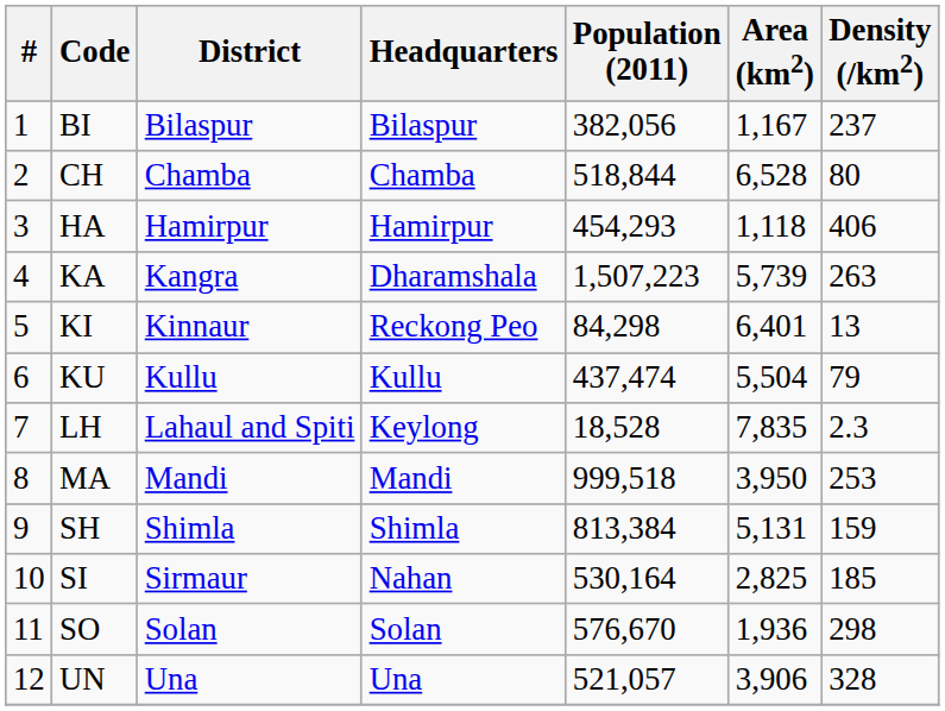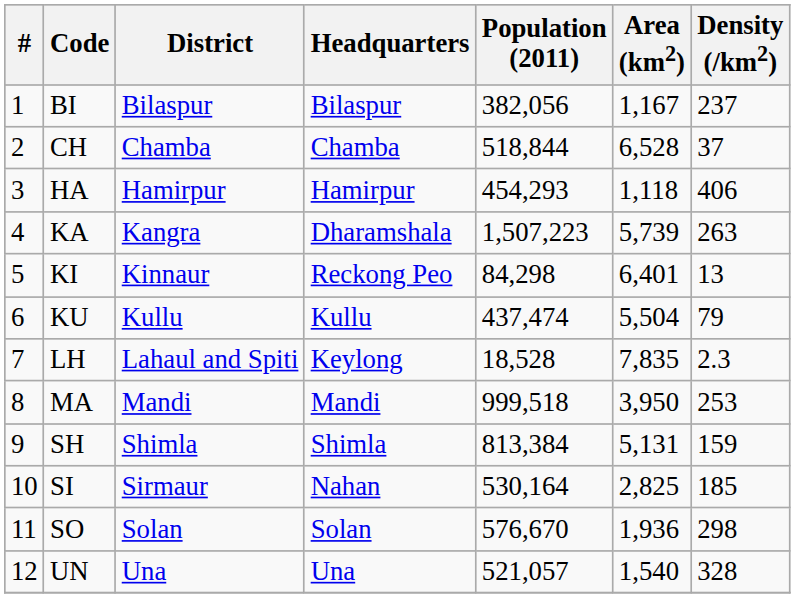CH | Density (/km2): 80 -> 37
UN | Area (km2): 3,906 -> 1,540
